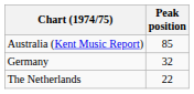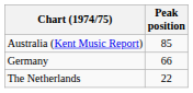Germany | Peak position: 32 -> 66
